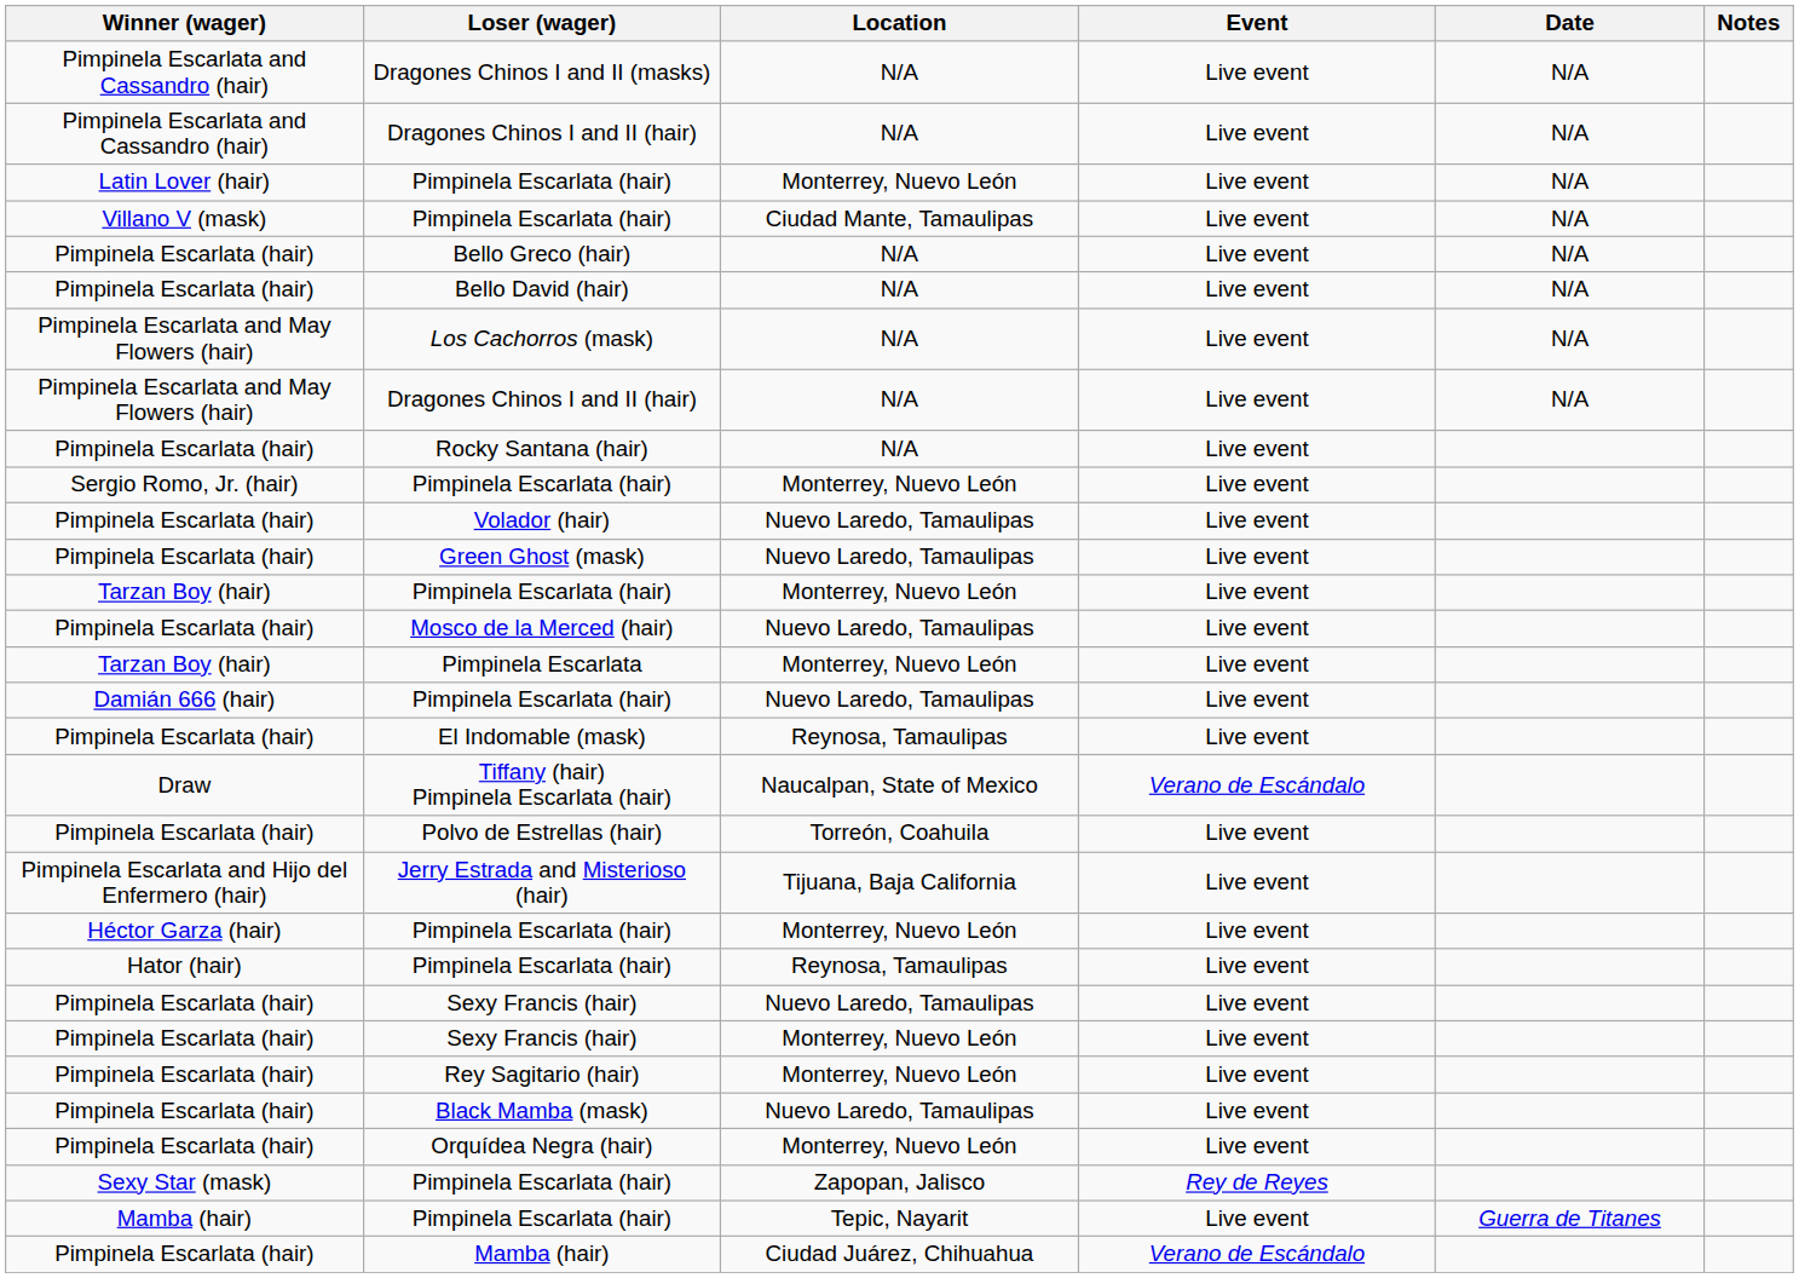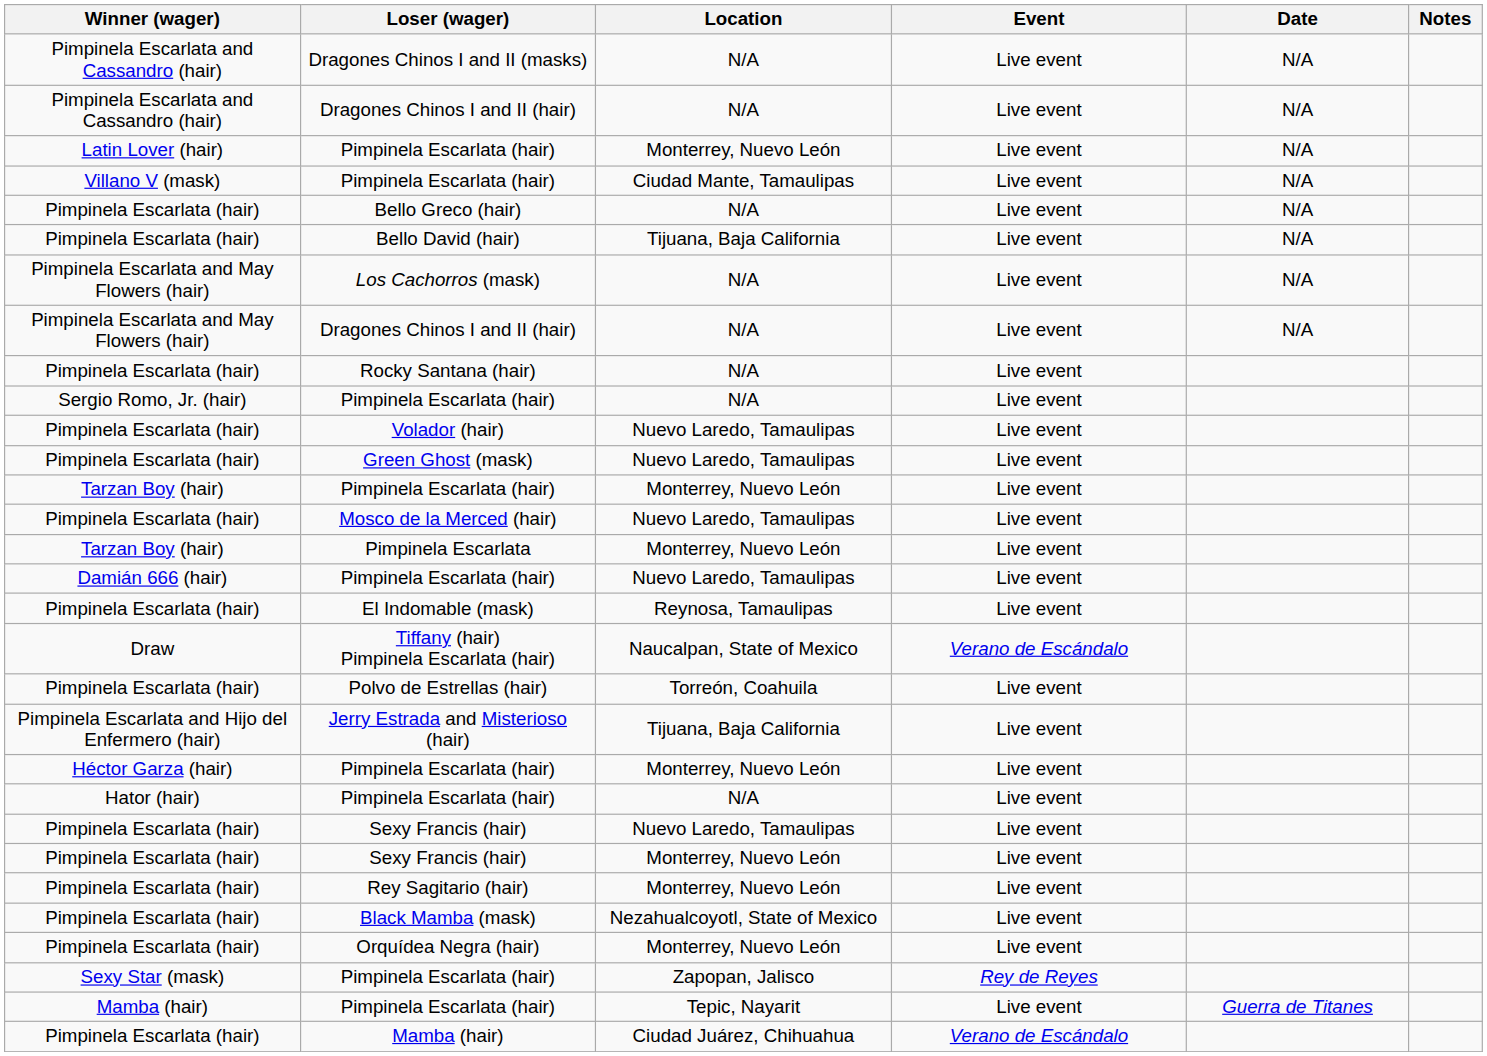Bello David (hair) | Location: N/A -> Tijuana, Baja California
Sergio Romo, Jr. (hair) / Pimpinela Escarlata (hair) | Location: Monterrey, Nuevo León -> N/A
Hator (hair) / Pimpinela Escarlata (hair) | Location: Reynosa, Tamaulipas -> N/A
Black Mamba (mask) | Location: Nuevo Laredo, Tamaulipas -> Nezahualcoyotl, State of Mexico
